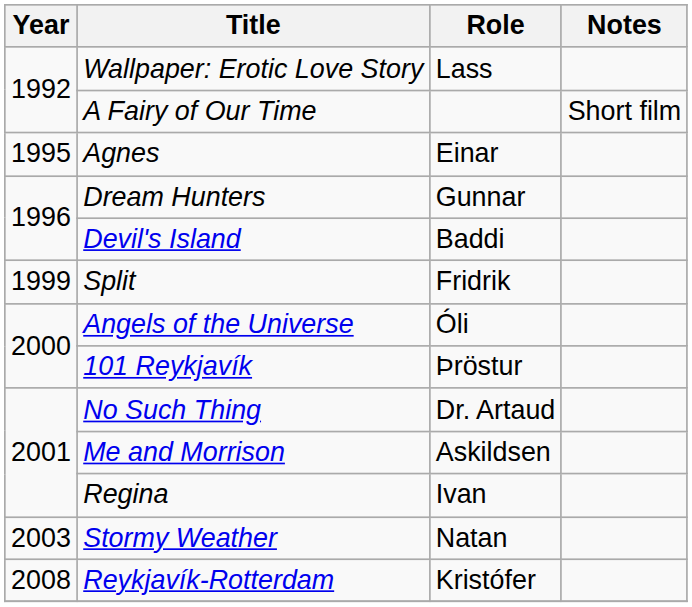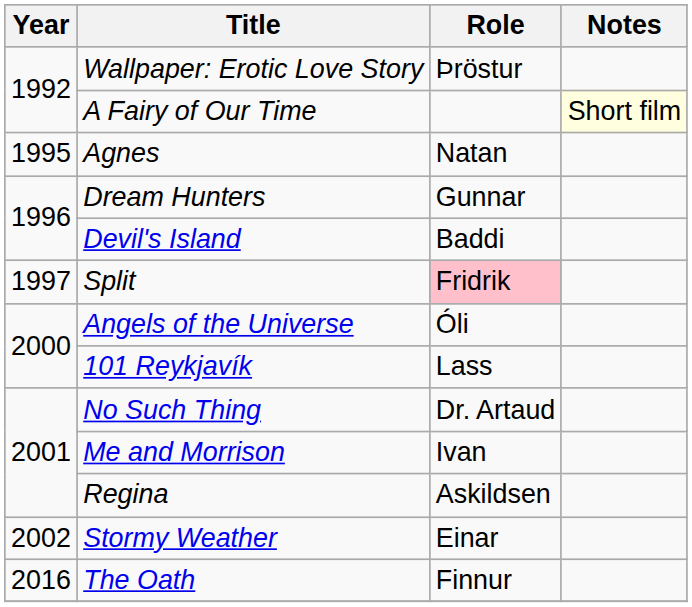Wallpaper: Erotic Love Story | Role: Lass -> Þröstur
A Fairy of Our Time | Notes: no background -> lightyellow background
Agnes | Role: Einar -> Natan
Split | Year: 1999 -> 1997
Split | Role: no background -> pink background
101 Reykjavík | Role: Þröstur -> Lass
Me and Morrison | Role: Askildsen -> Ivan
Regina | Role: Ivan -> Askildsen
Stormy Weather | Year: 2003 -> 2002
Stormy Weather | Role: Natan -> Einar
- row: 2008 | Reykjavík-Rotterdam | Kristófer
+ row: 2016 | The Oath | Finnur
